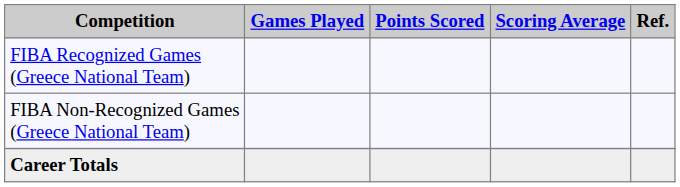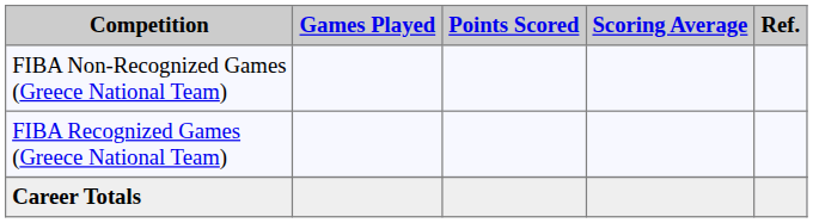rows swapped: FIBA Recognized Games (Greece National Team) <-> FIBA Non-Recognized Games (Greece National Team)
